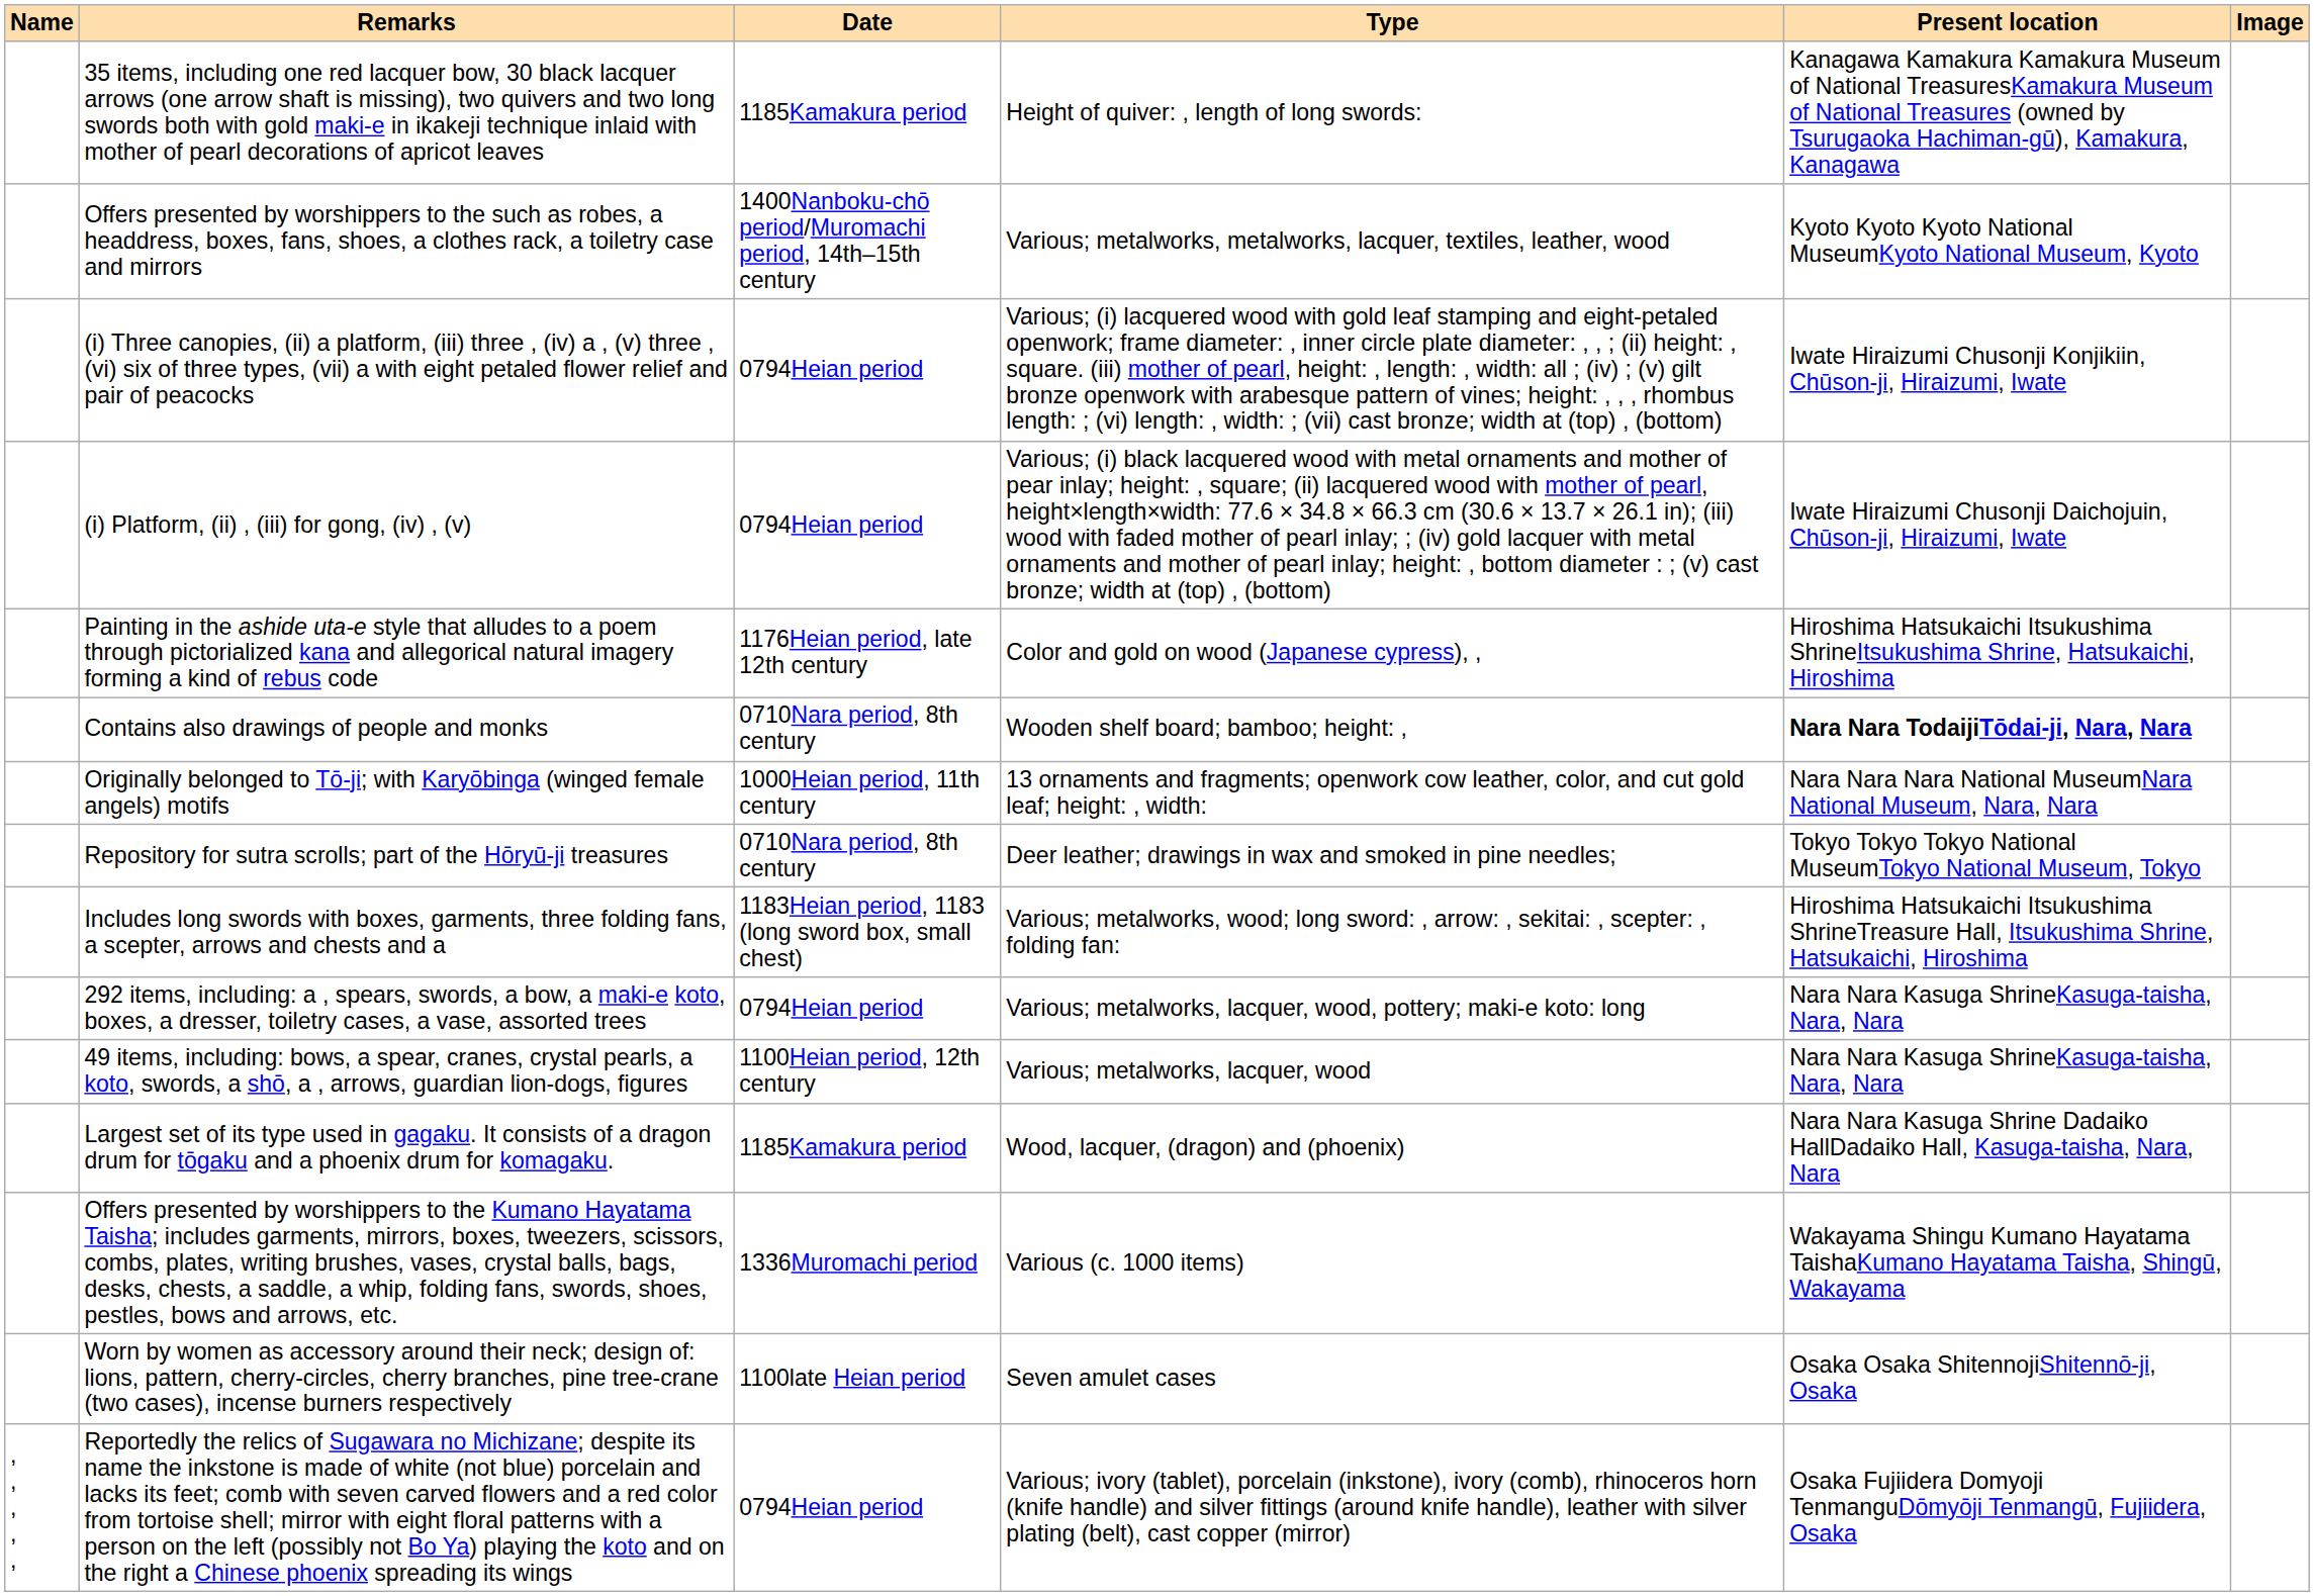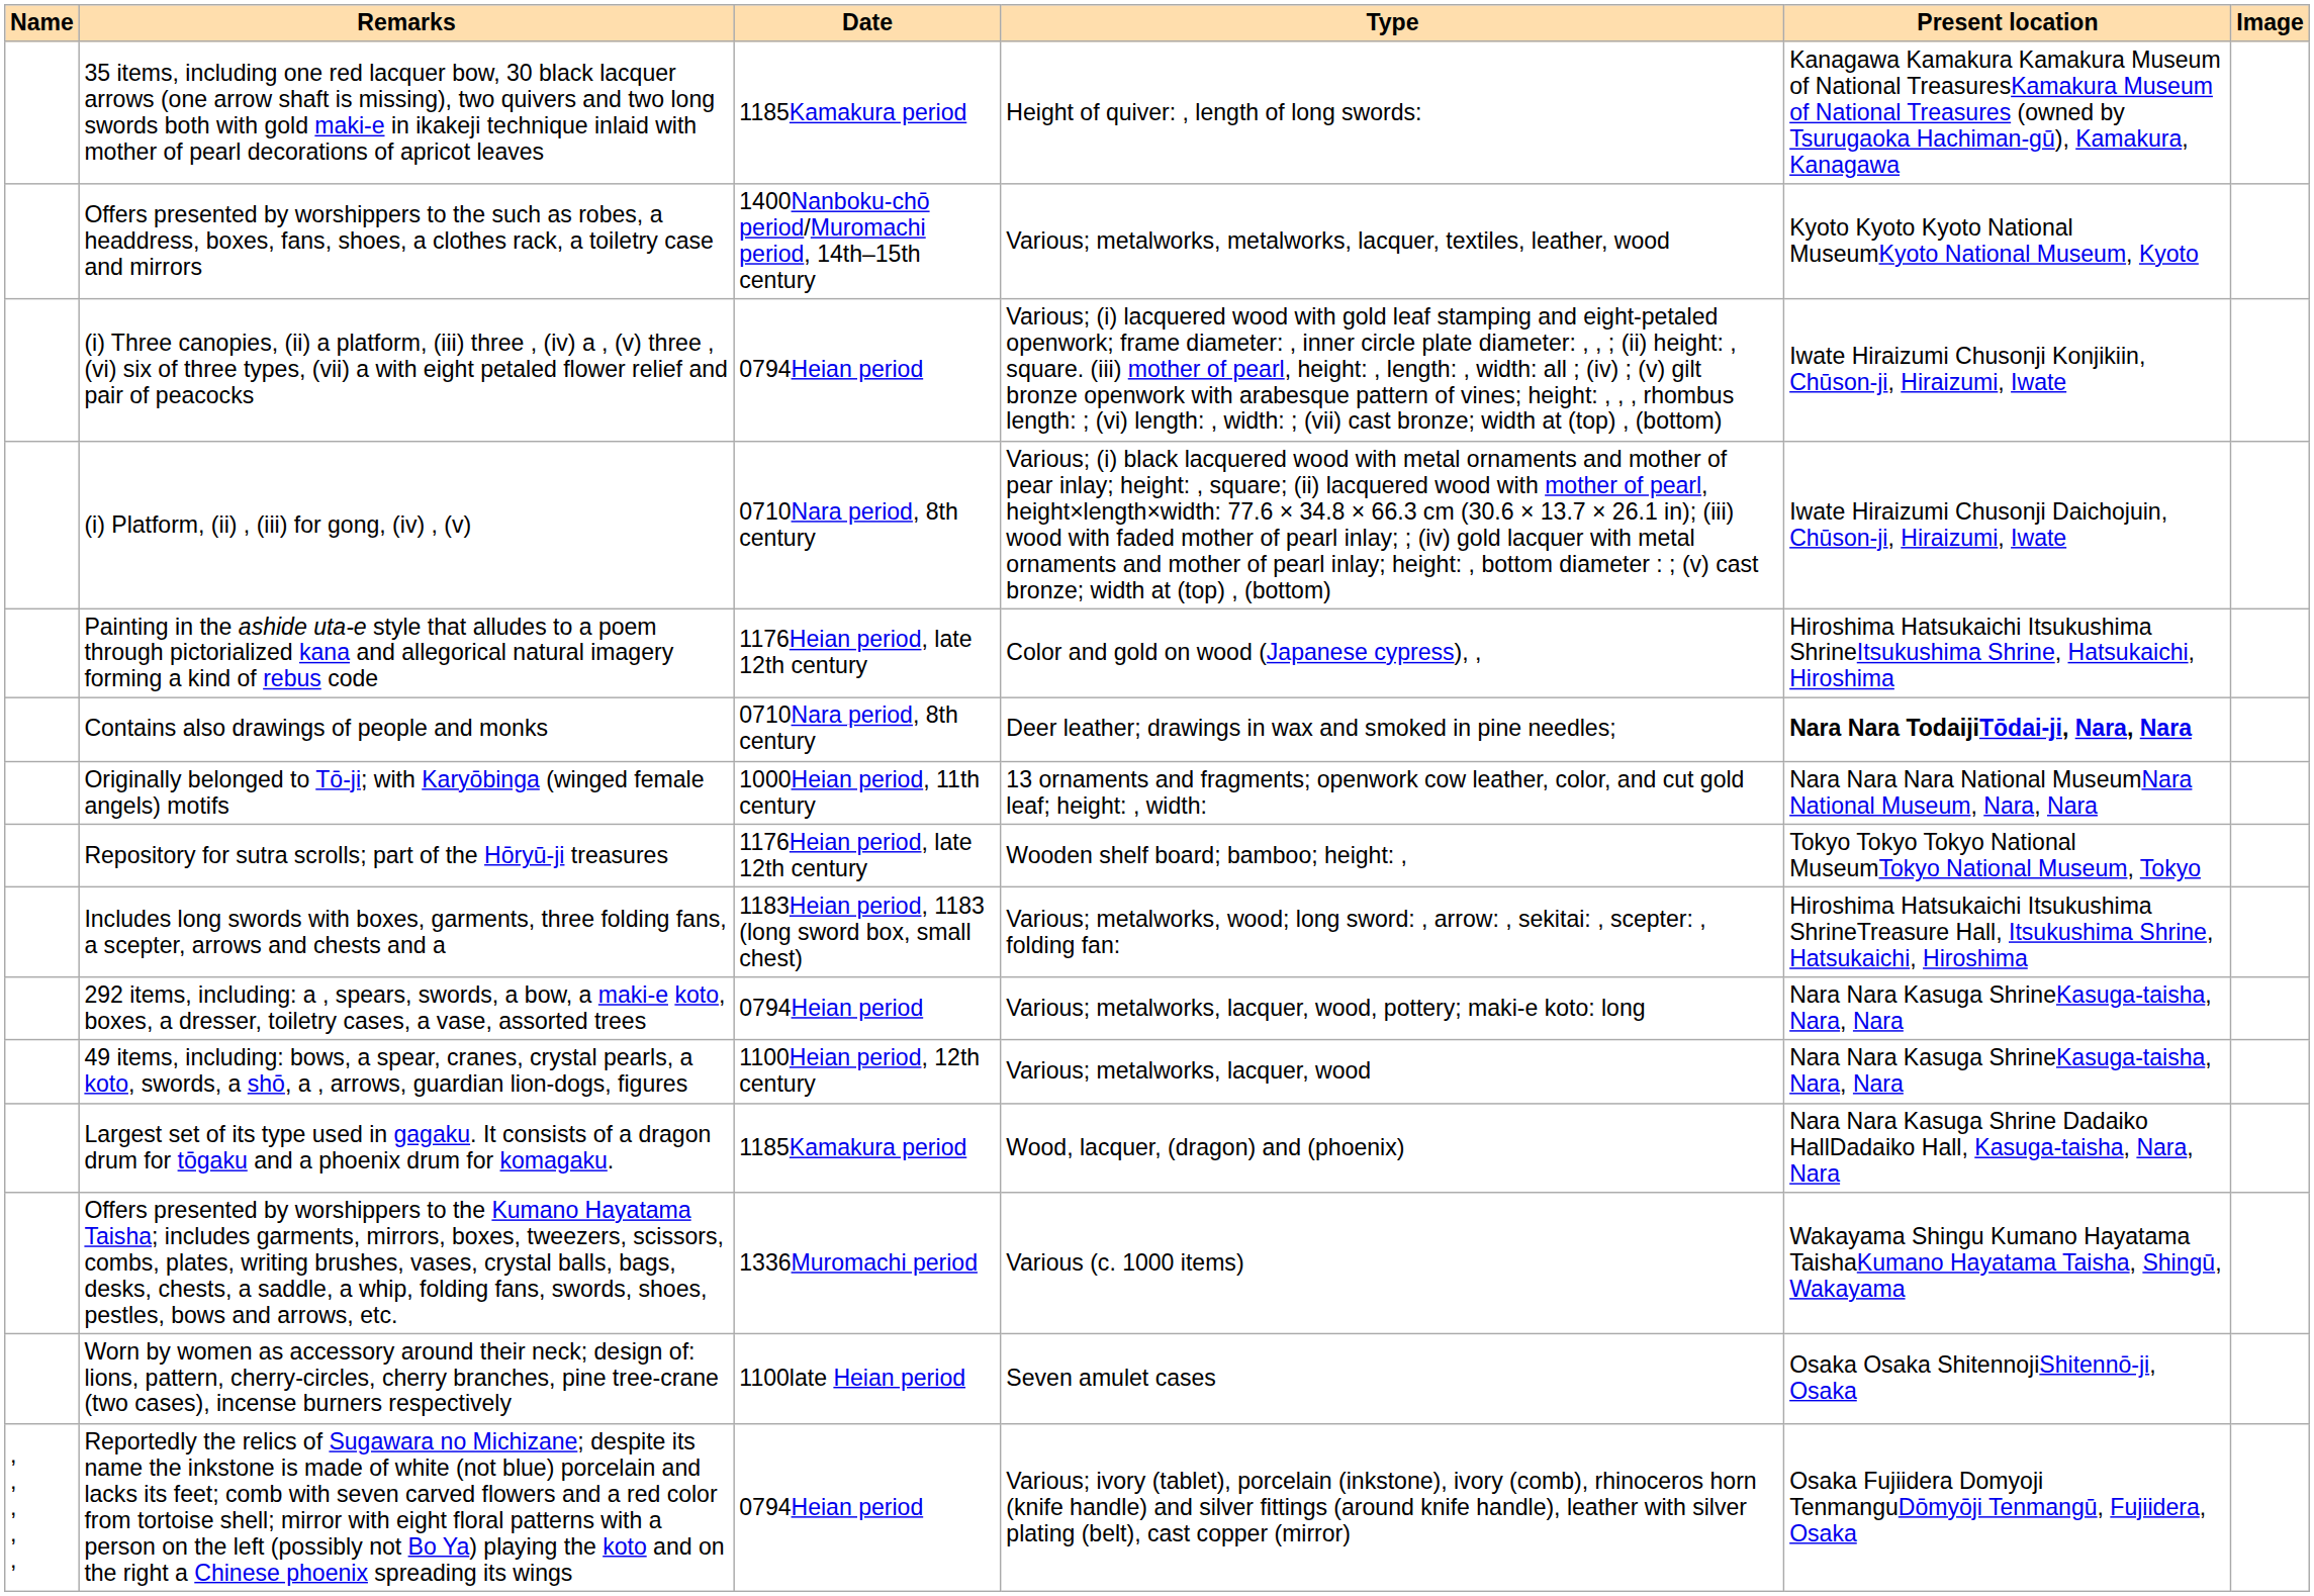(i) Platform, (ii) , (iii) for gong, (iv) , (v) | Date: 0794Heian period -> 0710Nara period, 8th century
Contains also drawings of people and monks | Type: Wooden shelf board; bamboo; height: , -> Deer leather; drawings in wax and smoked in pine needles;
Repository for sutra scrolls; part of the Hōryū-ji treasures | Date: 0710Nara period, 8th century -> 1176Heian period, late 12th century
Repository for sutra scrolls; part of the Hōryū-ji treasures | Type: Deer leather; drawings in wax and smoked in pine needles; -> Wooden shelf board; bamboo; height: ,
